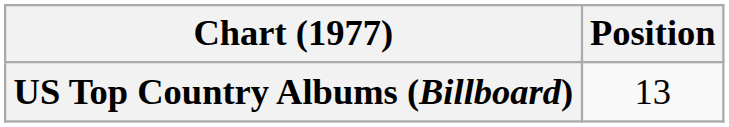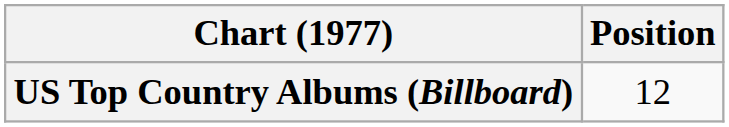US Top Country Albums (Billboard) | Position: 13 -> 12
